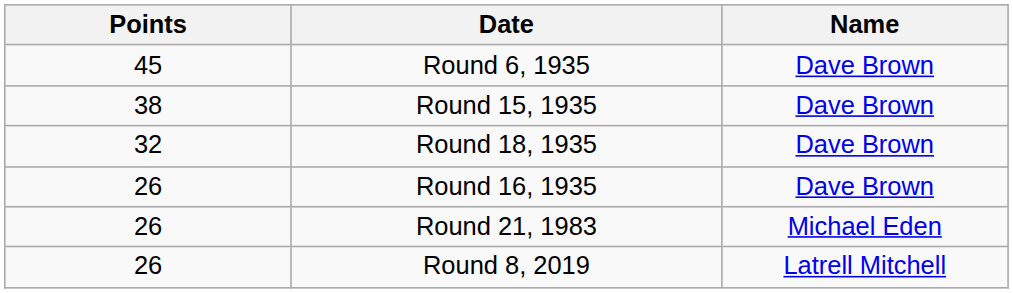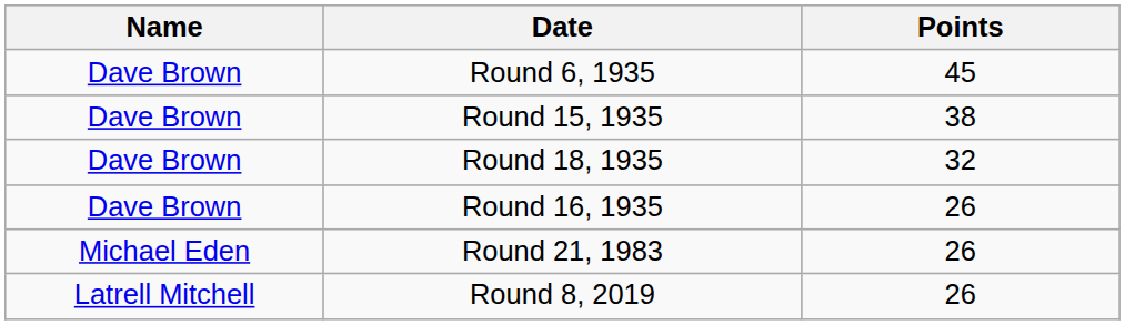columns swapped: Name <-> Points
